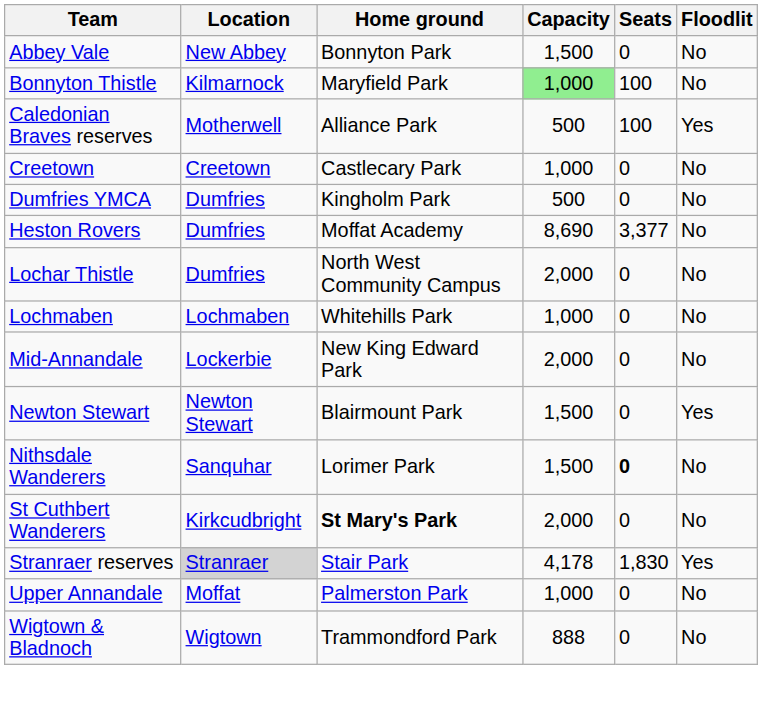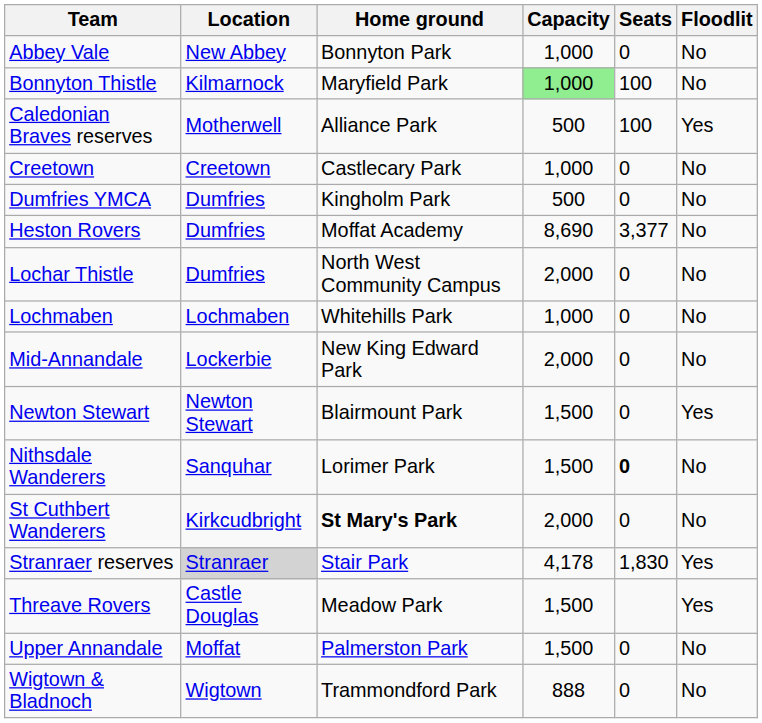Abbey Vale | Capacity: 1,500 -> 1,000
+ row: Threave Rovers | Castle Douglas | Meadow Park | 1,500 | Yes
Upper Annandale | Capacity: 1,000 -> 1,500
